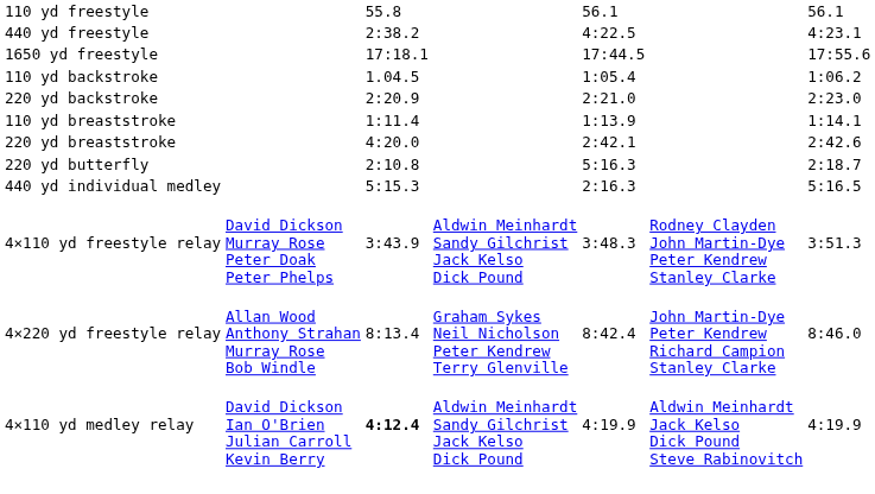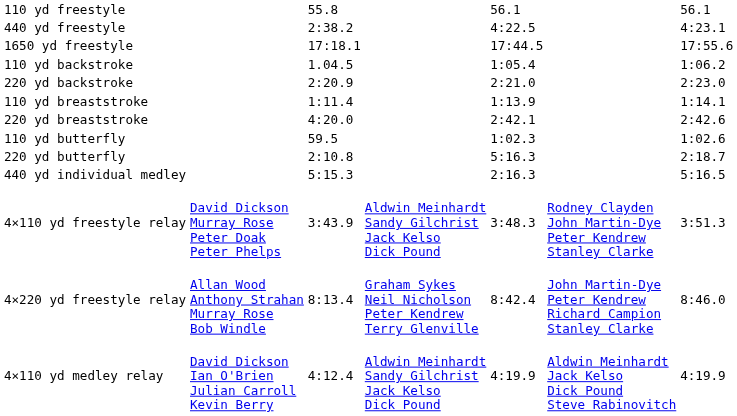+ row: 110 yd butterfly | 59.5 | 1:02.3 | 1:02.6
4×110 yd medley relay | column 3: bold -> normal
